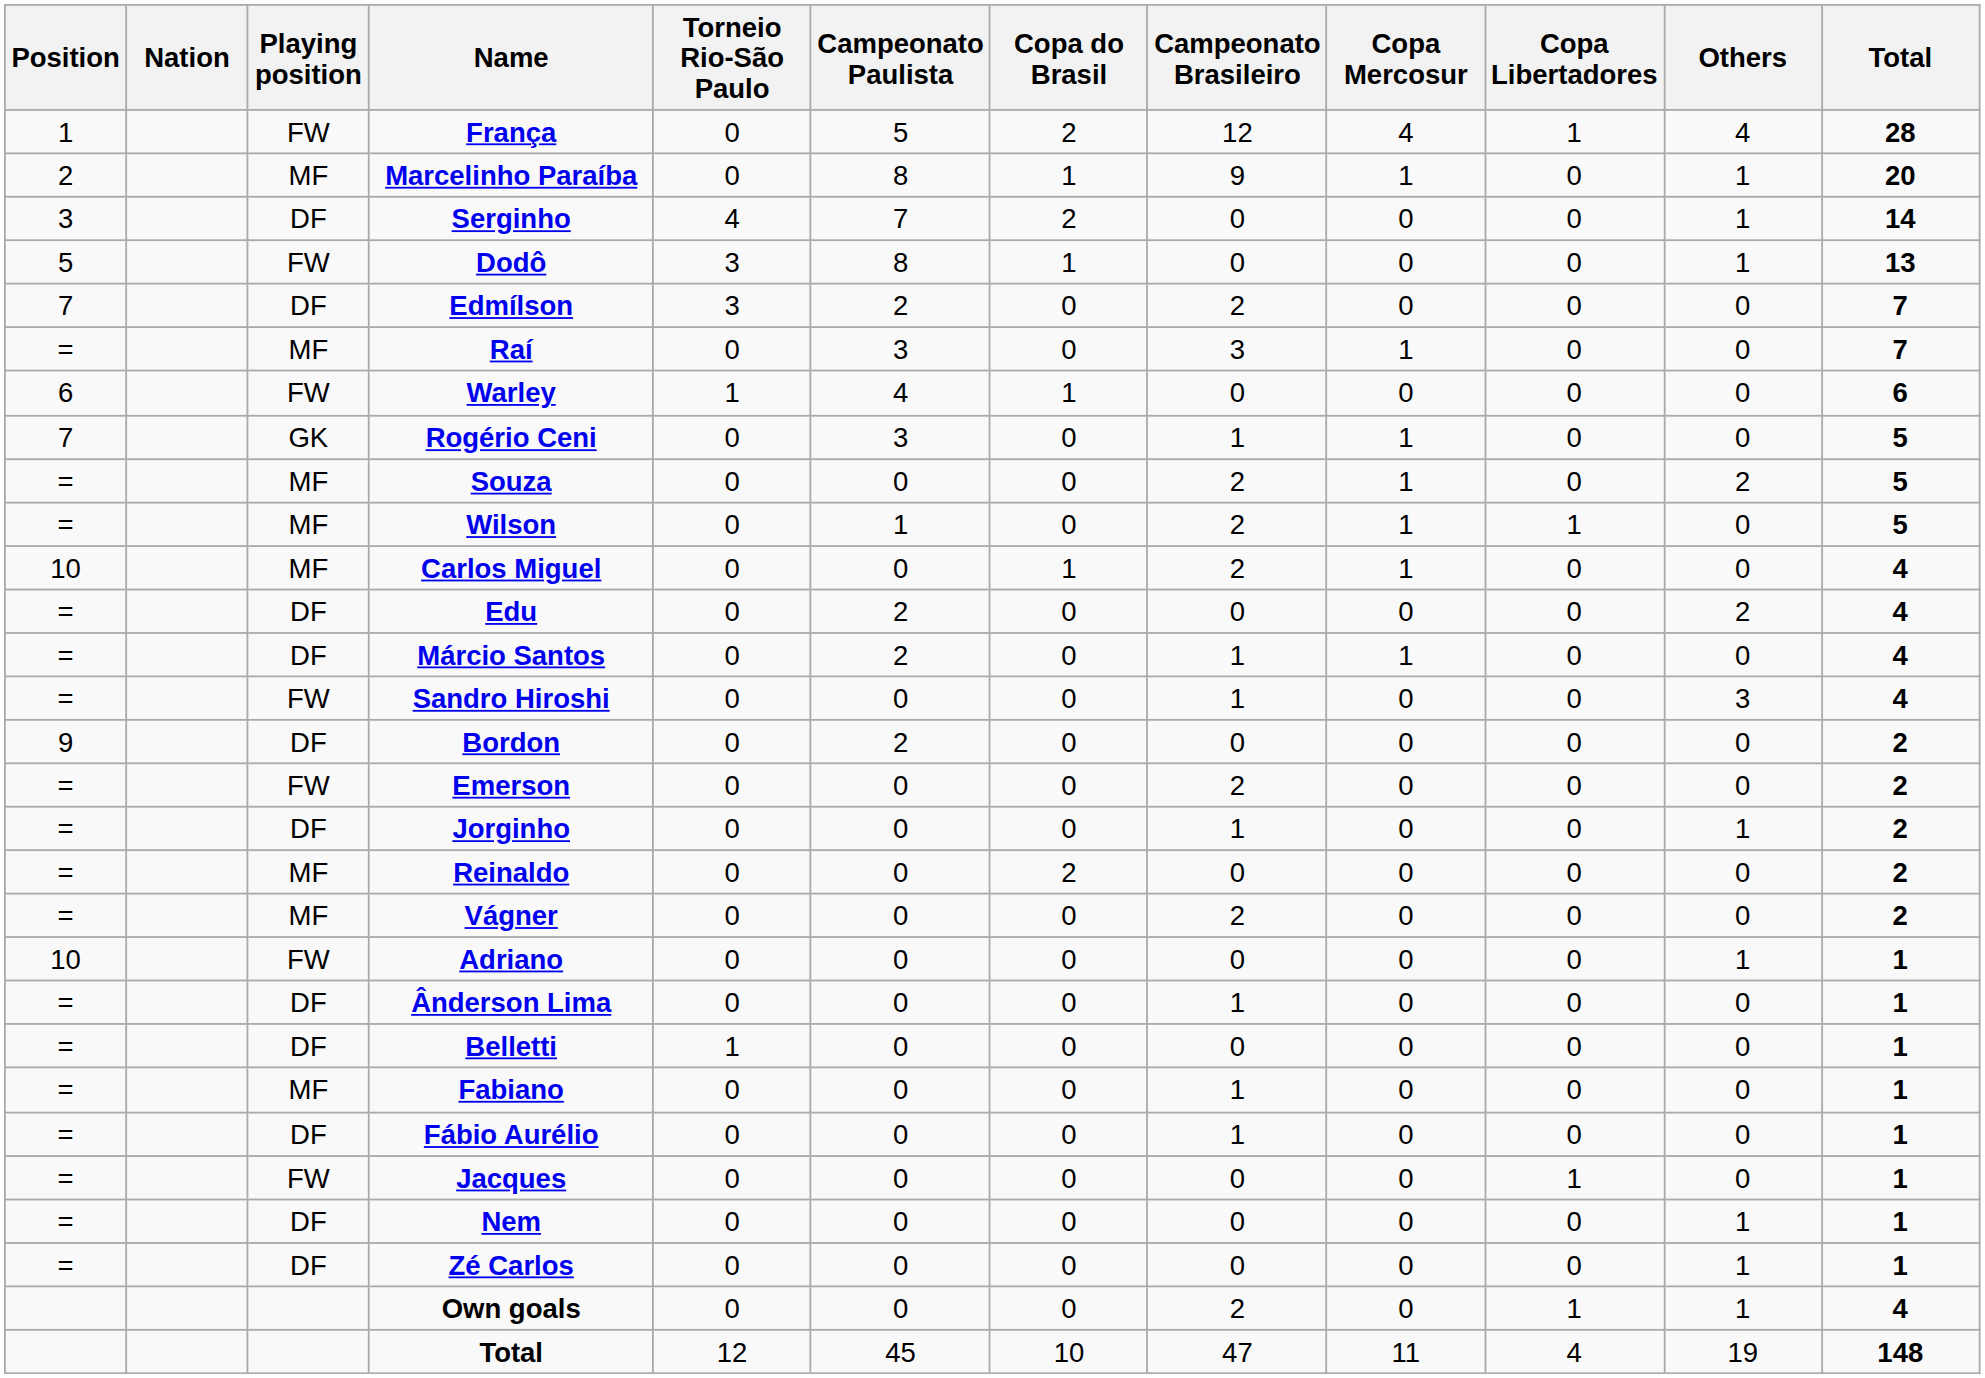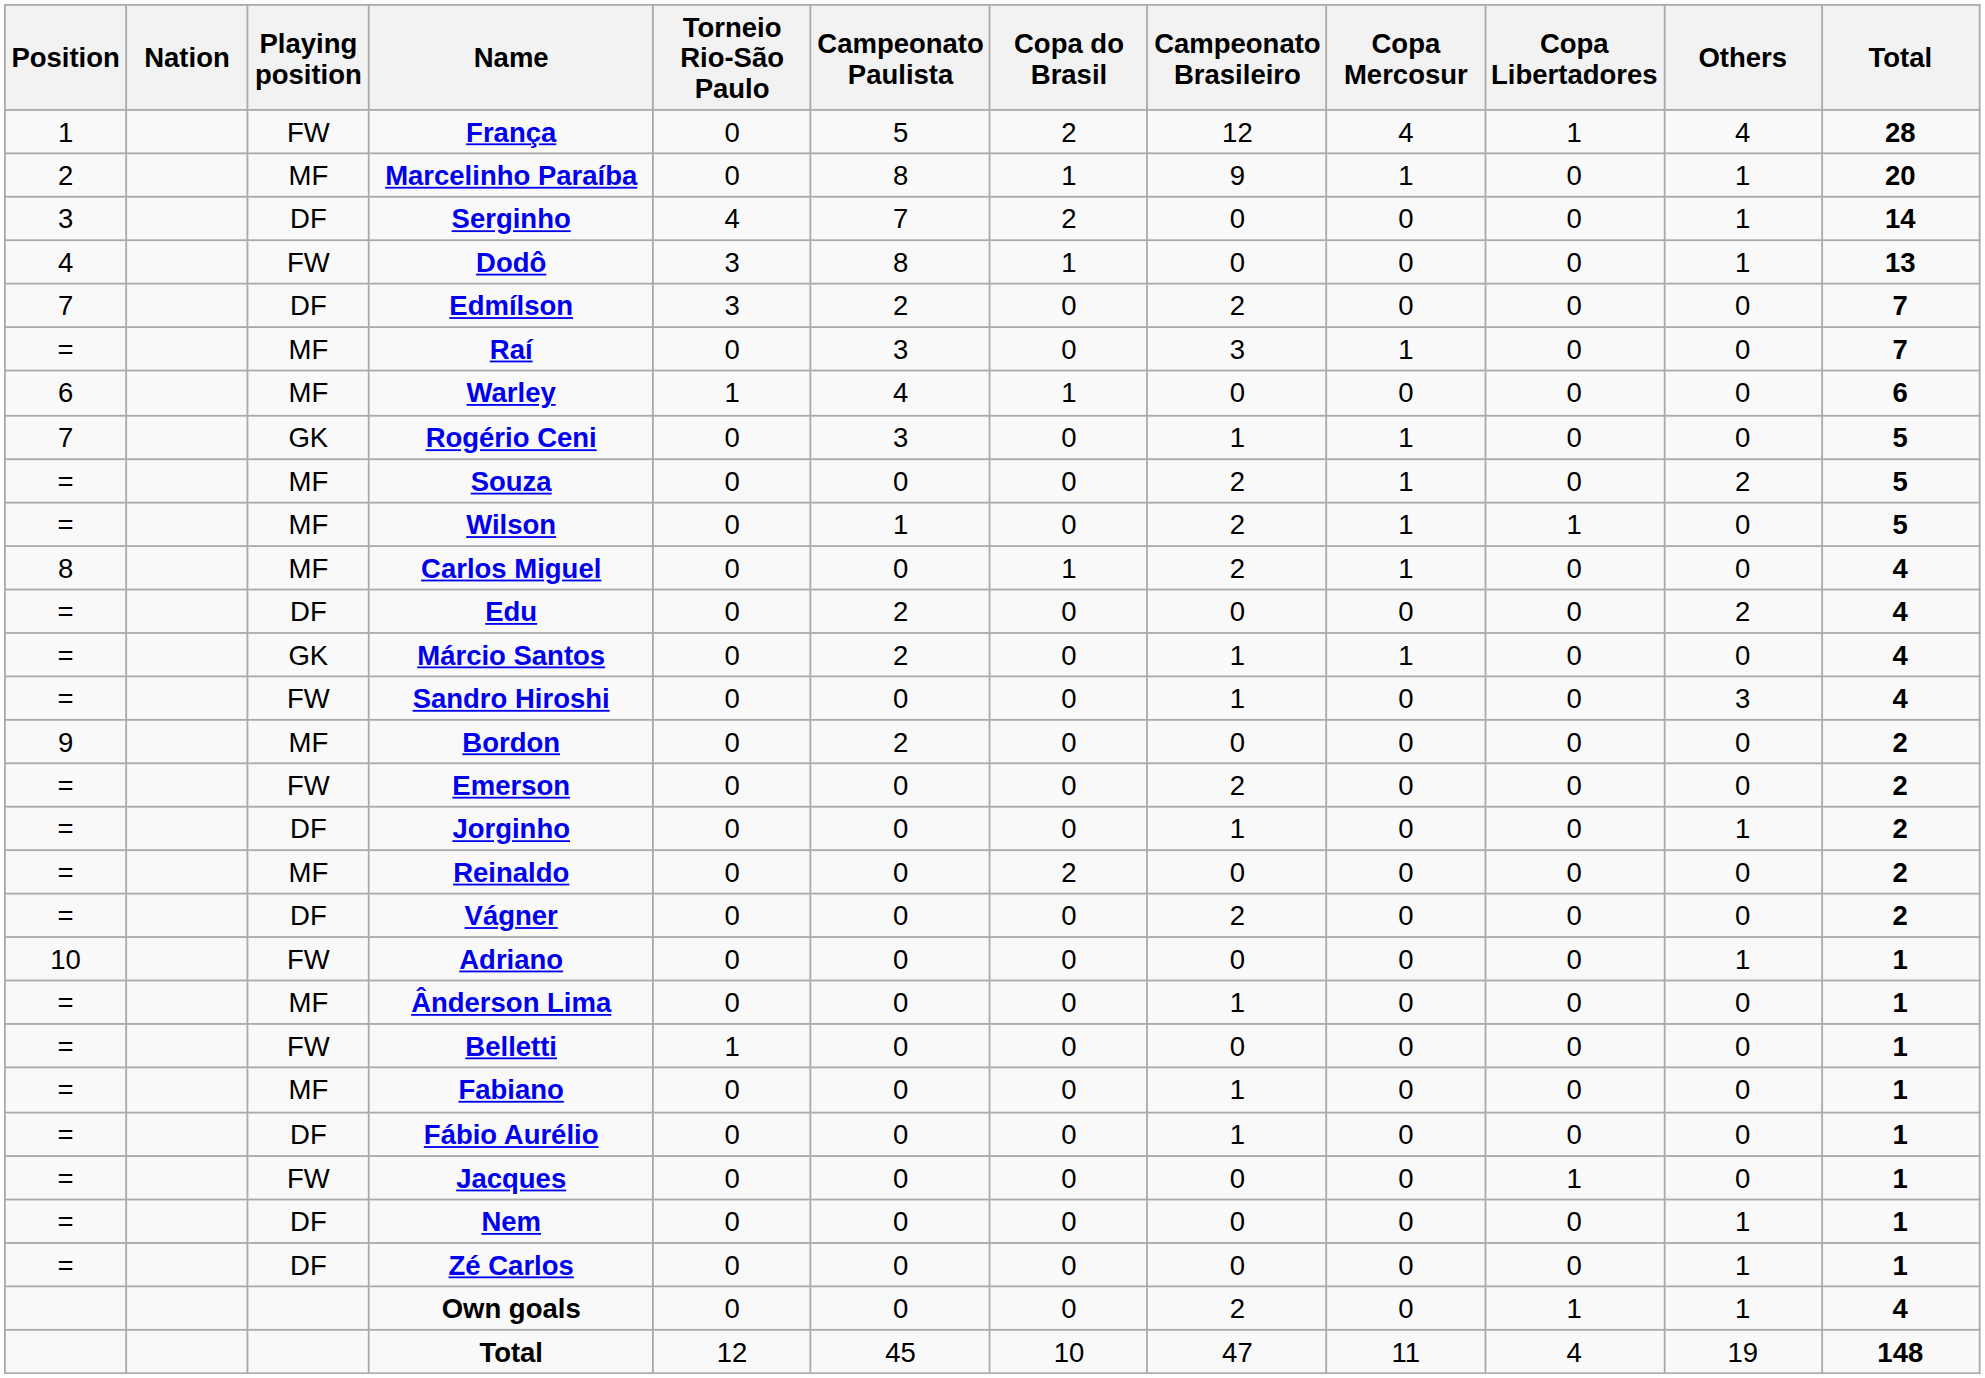Dodô | Position: 5 -> 4
Warley | Playing position: FW -> MF
Carlos Miguel | Position: 10 -> 8
Márcio Santos | Playing position: DF -> GK
Bordon | Playing position: DF -> MF
Vágner | Playing position: MF -> DF
Ânderson Lima | Playing position: DF -> MF
Belletti | Playing position: DF -> FW
